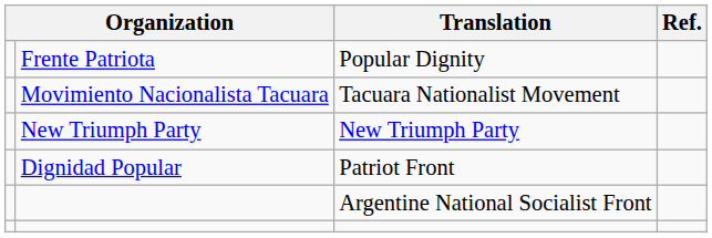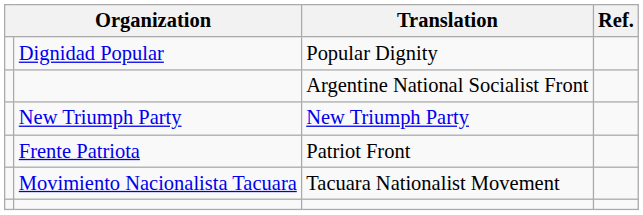Popular Dignity | column 2: Frente Patriota -> Dignidad Popular
rows swapped: Argentine National Socialist Front <-> Tacuara Nationalist Movement
Patriot Front | column 2: Dignidad Popular -> Frente Patriota
